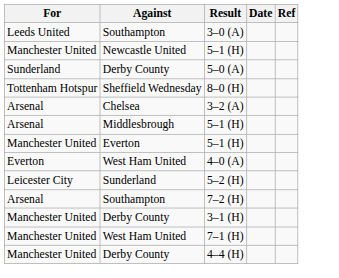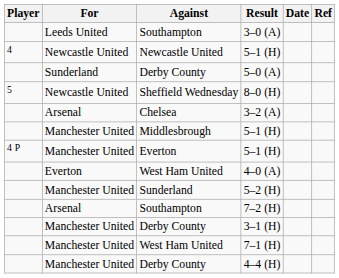+ column: Player | 4 | 5 | 4 P
Newcastle United / 5–1 (H) | For: Manchester United -> Newcastle United
8–0 (H) | For: Tottenham Hotspur -> Newcastle United
Middlesbrough / 5–1 (H) | For: Arsenal -> Manchester United
5–2 (H) | For: Leicester City -> Manchester United
